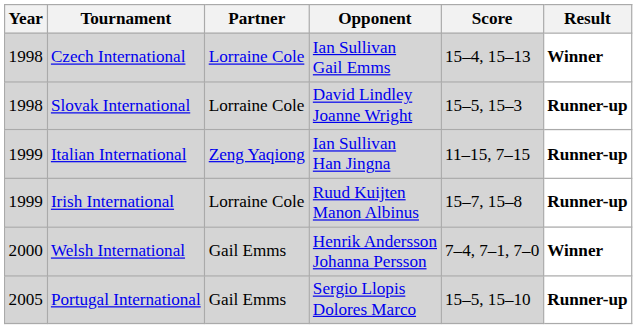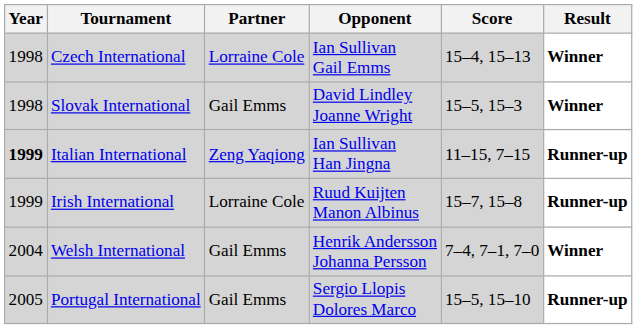Slovak International | Partner: Lorraine Cole -> Gail Emms
Slovak International | Result: Runner-up -> Winner
Italian International | Year: normal -> bold
Welsh International | Year: 2000 -> 2004
